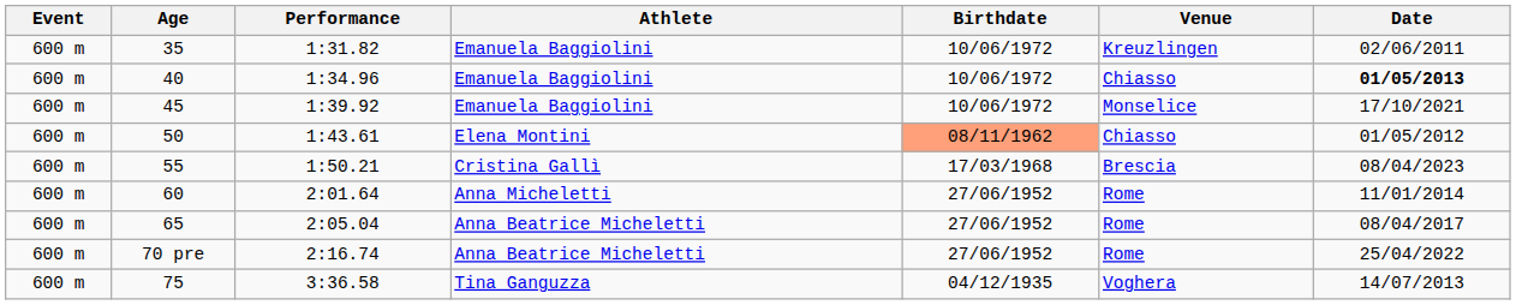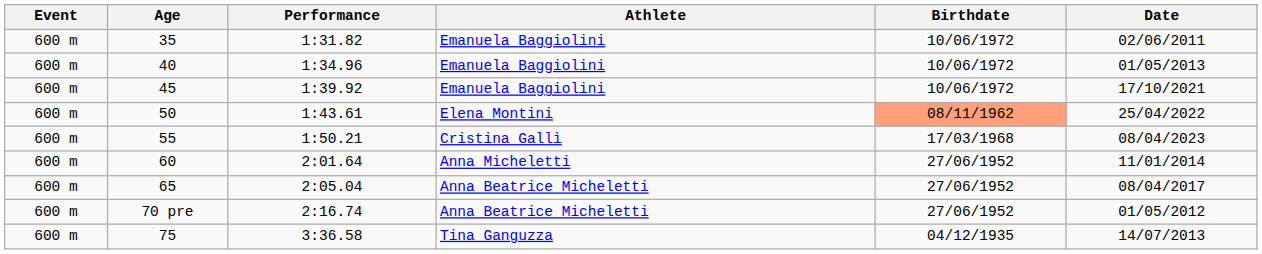- column: Venue | Kreuzlingen | Chiasso | Monselice | Chiasso | Brescia | Rome | Rome | Rome | Voghera
40 | Date: bold -> normal
50 | Date: 01/05/2012 -> 25/04/2022
70 pre | Date: 25/04/2022 -> 01/05/2012
